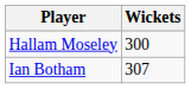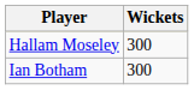Ian Botham | Wickets: 307 -> 300
